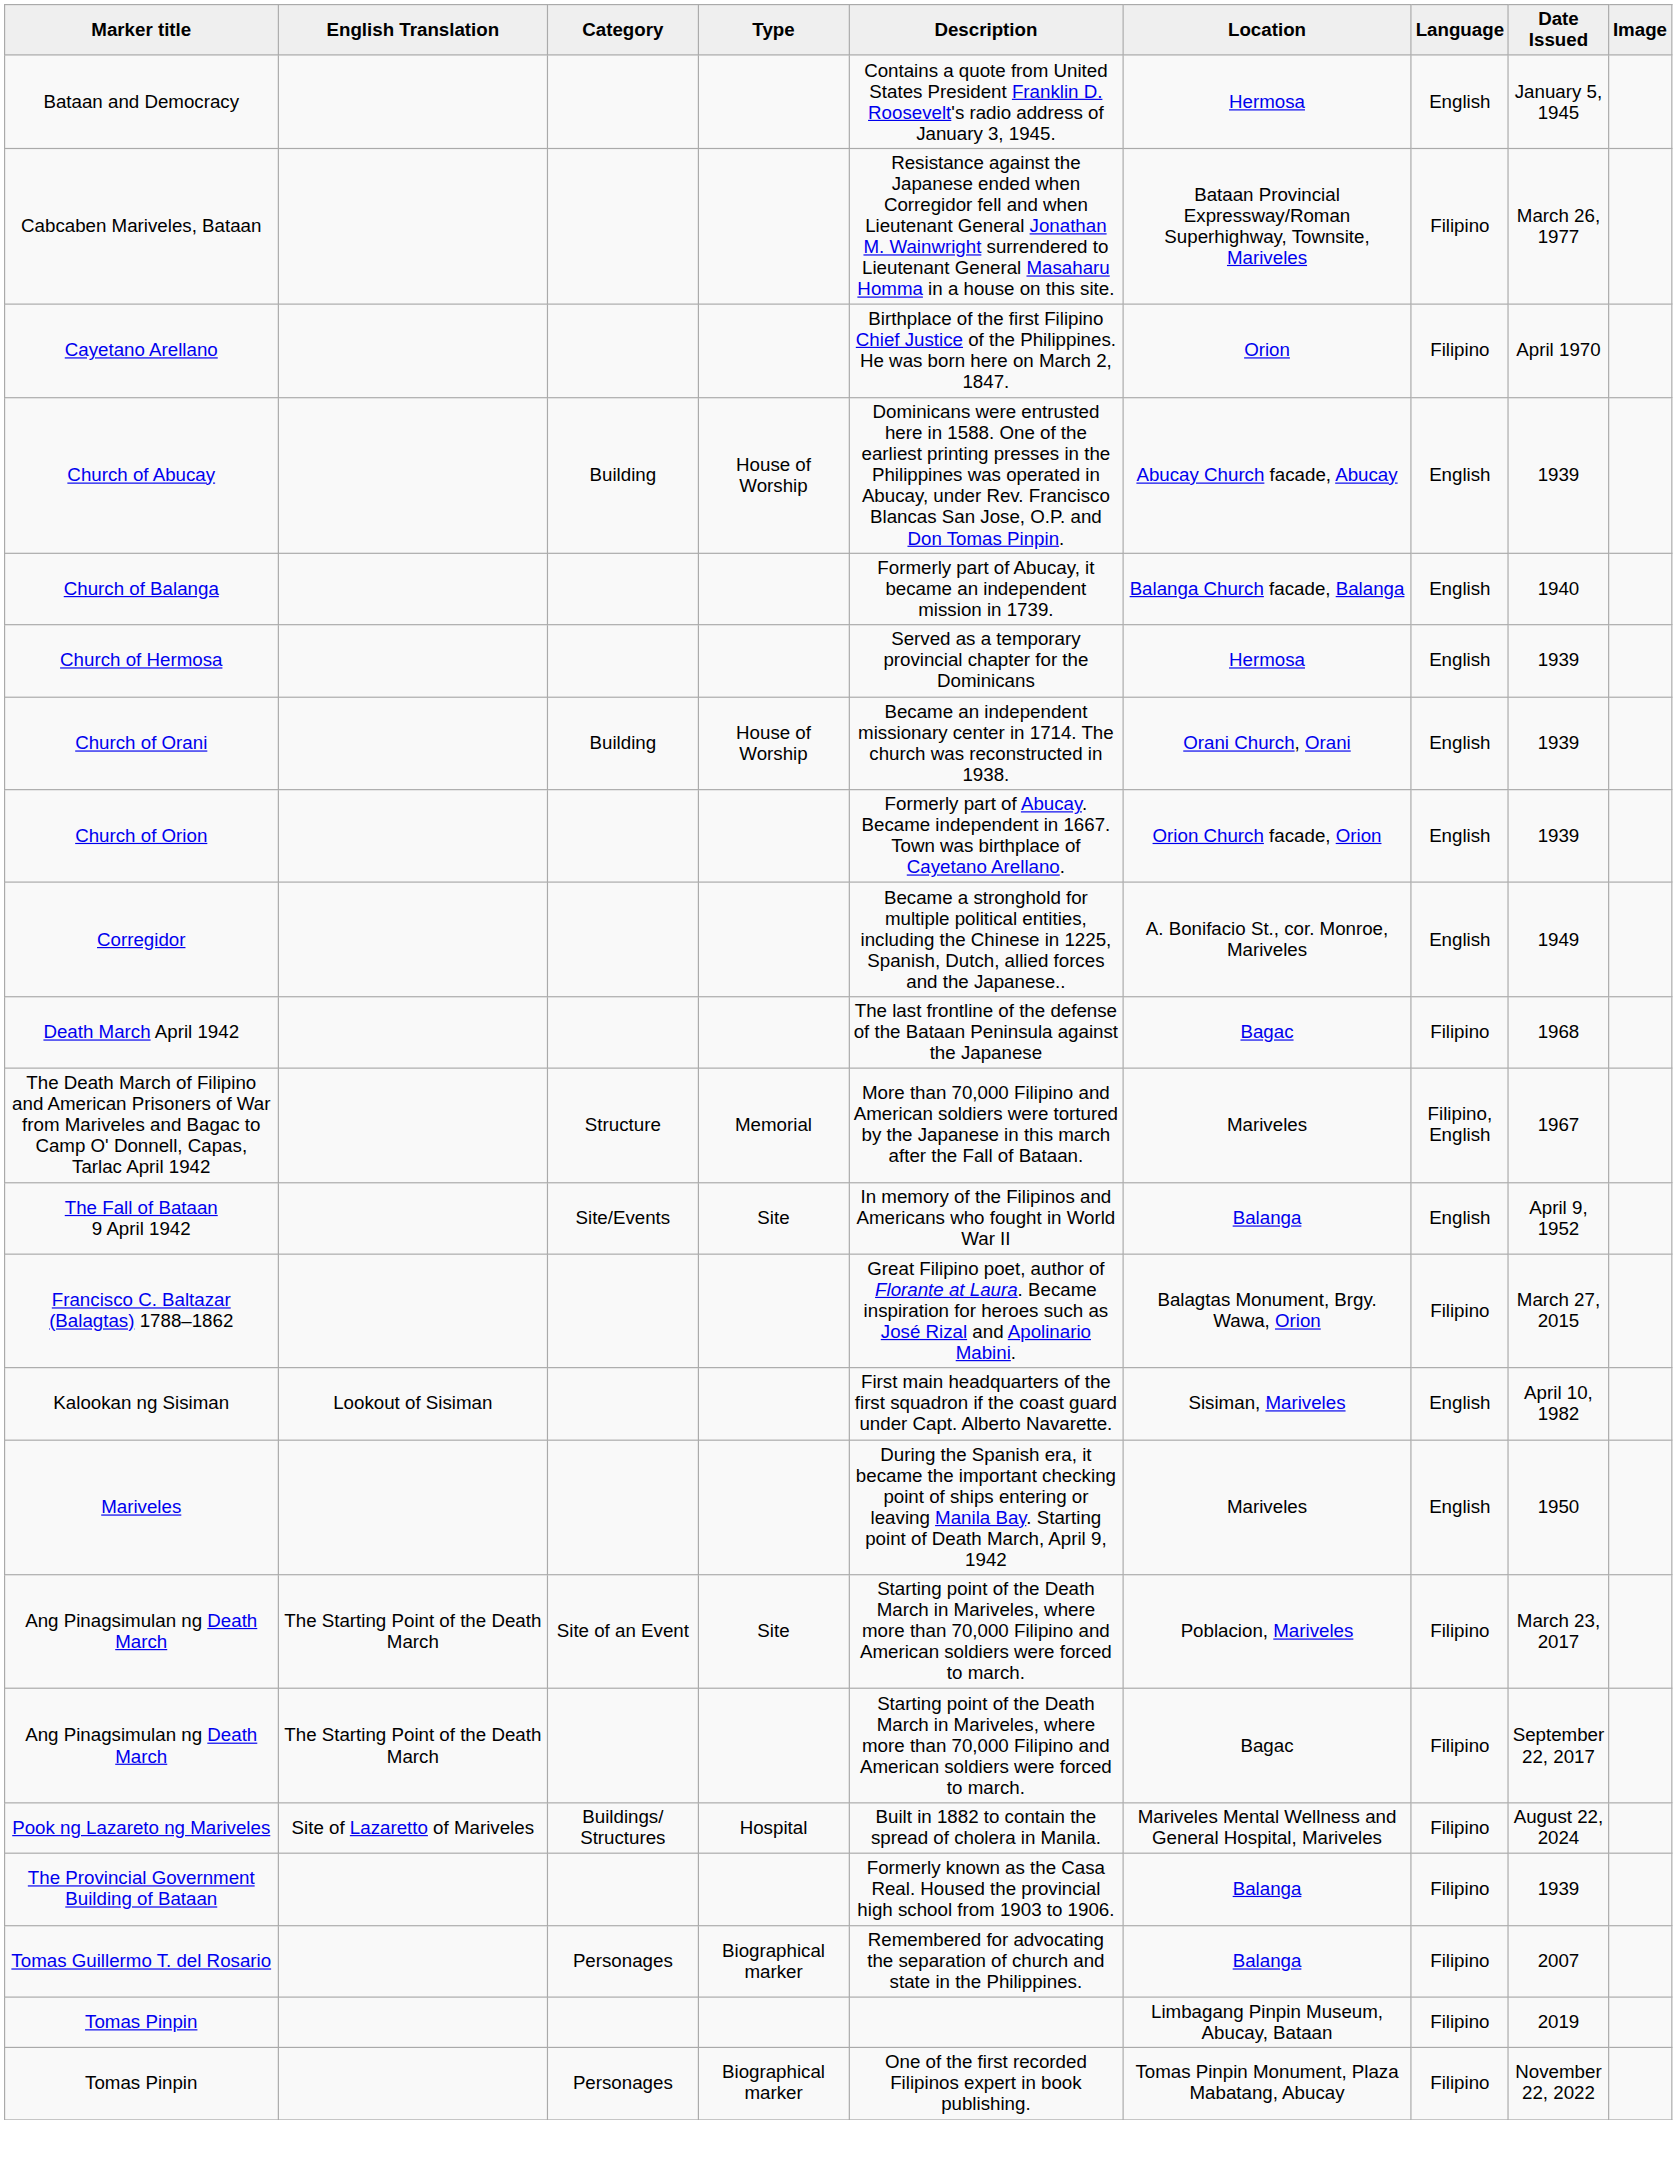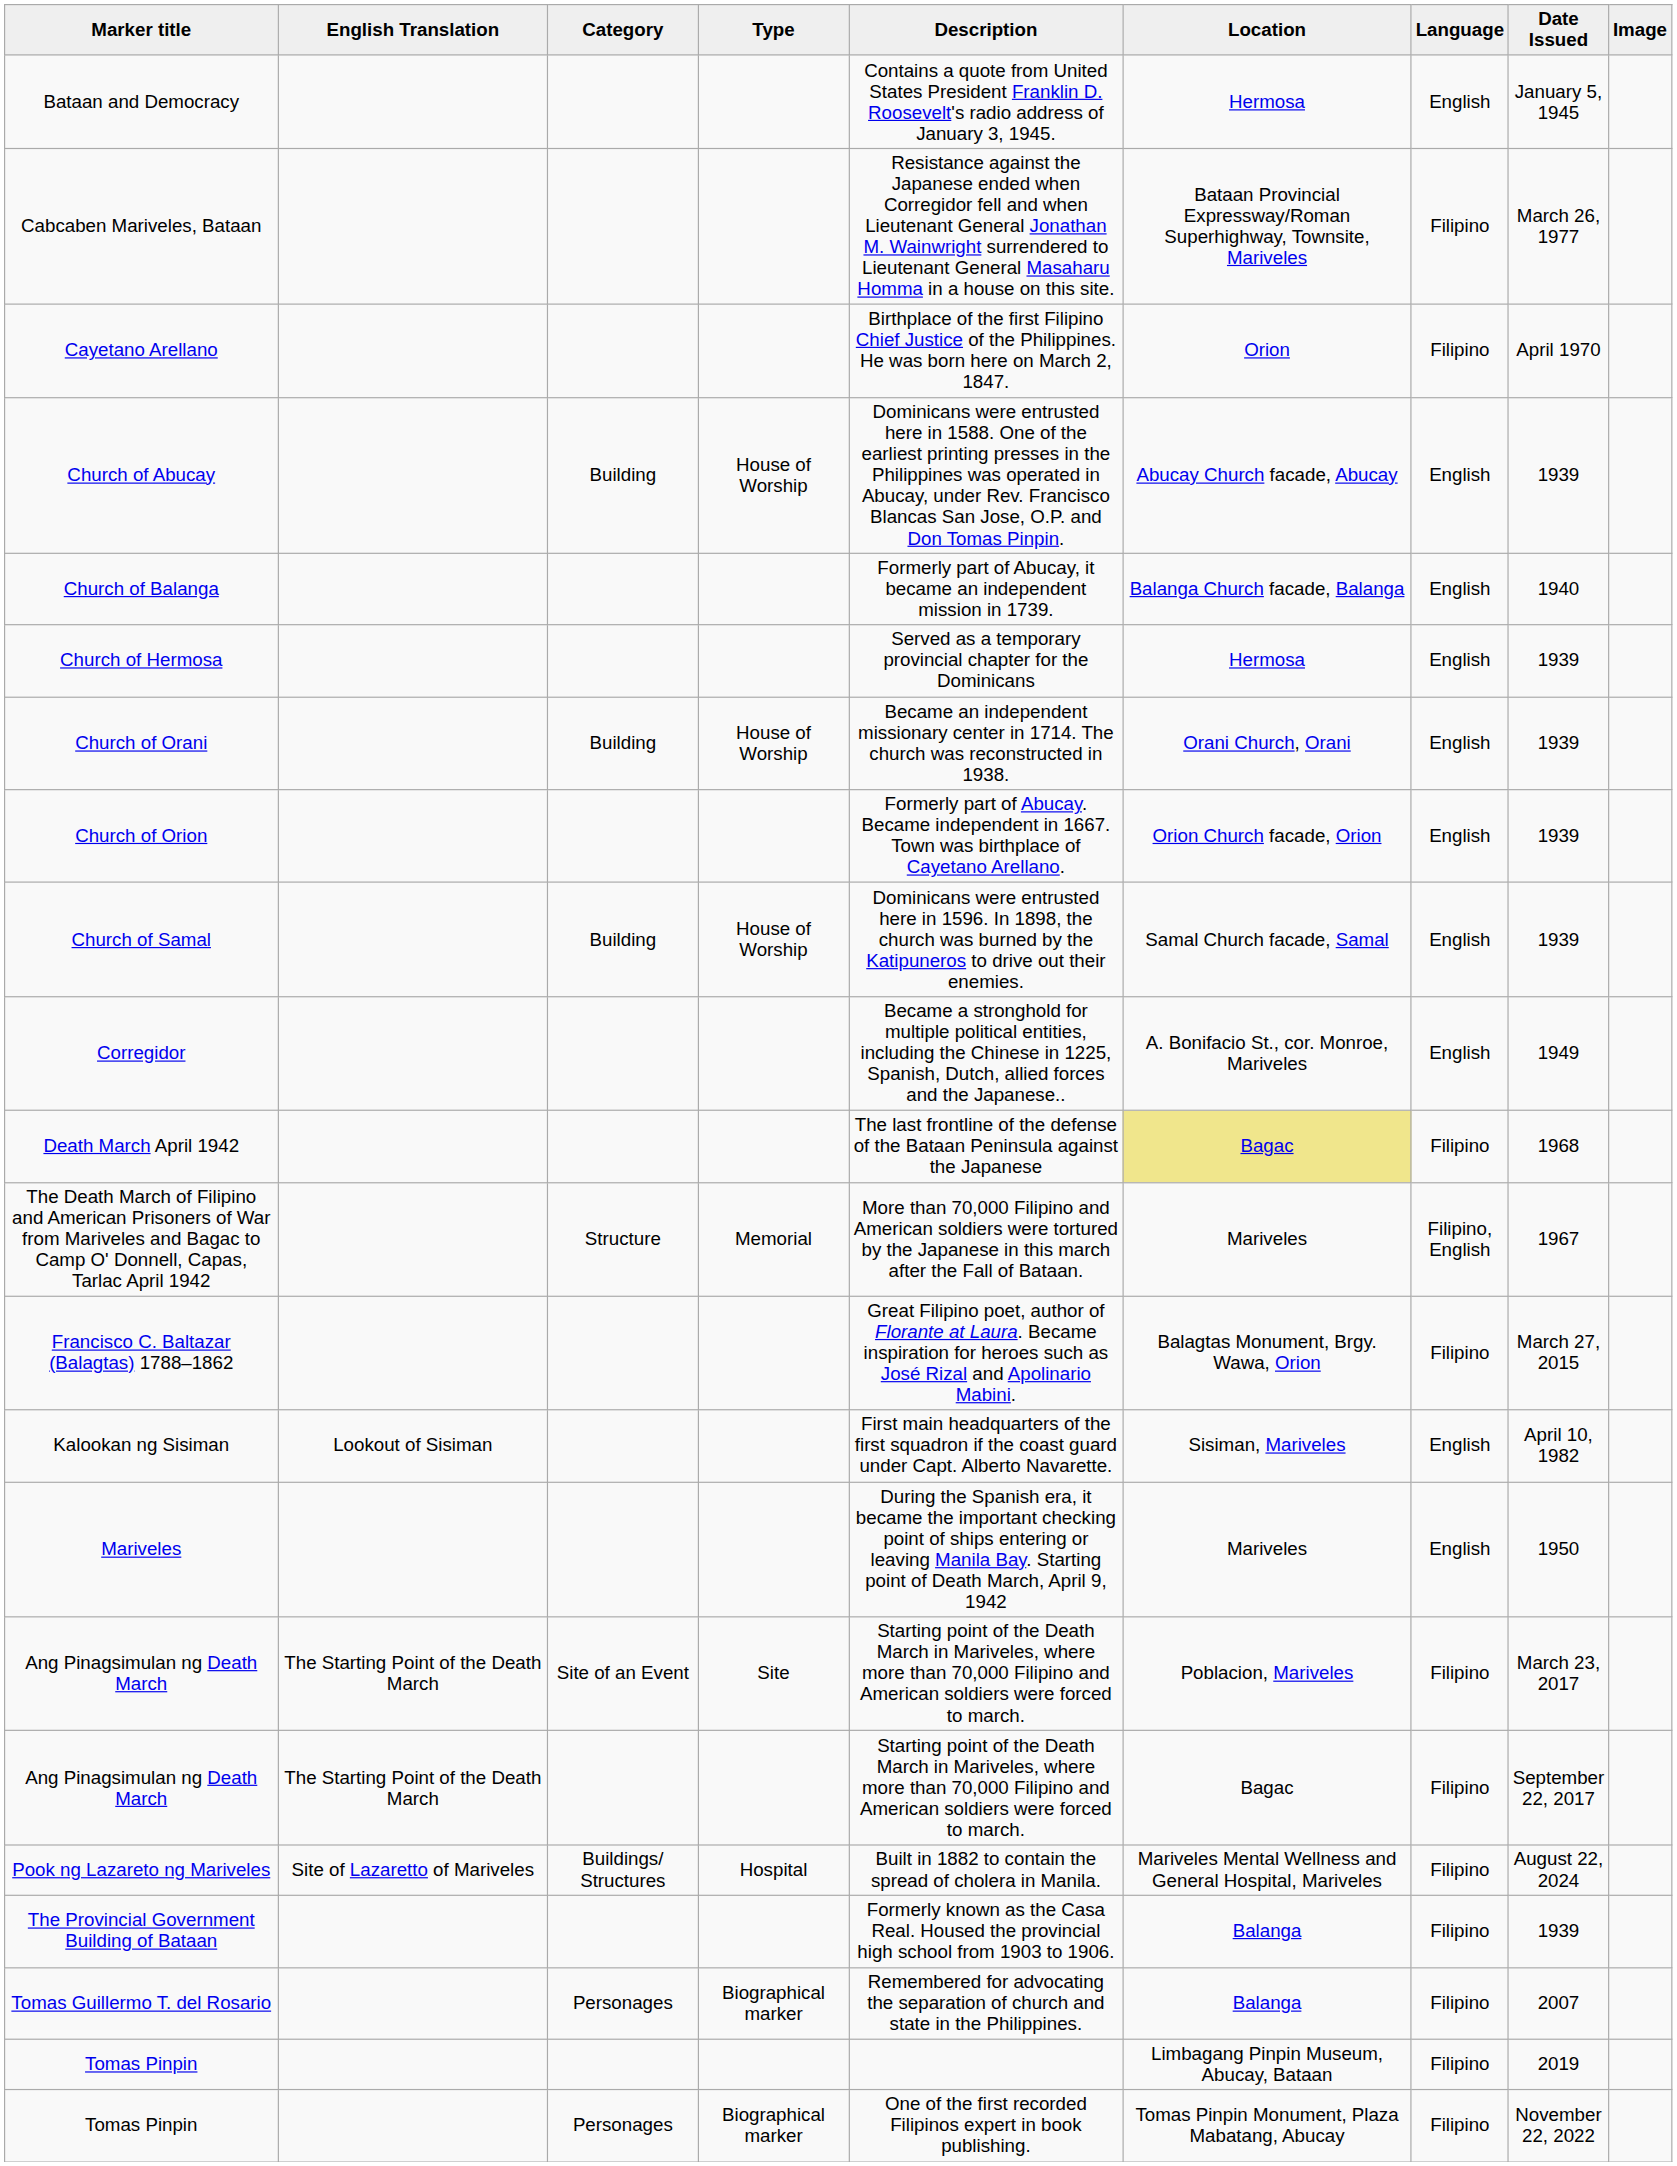+ row: Church of Samal | Building | House of Worship | Dominicans were entrusted here in 1596. In 1898, the church was burned by the Katipuneros to drive out their enemies. | Samal Church facade, Samal | English | 1939
Death March April 1942 | Location: no background -> khaki background
- row: The Fall of Bataan 9 April 1942 | Site/Events | Site | In memory of the Filipinos and Americans who fought in World War II | Balanga | English | April 9, 1952
